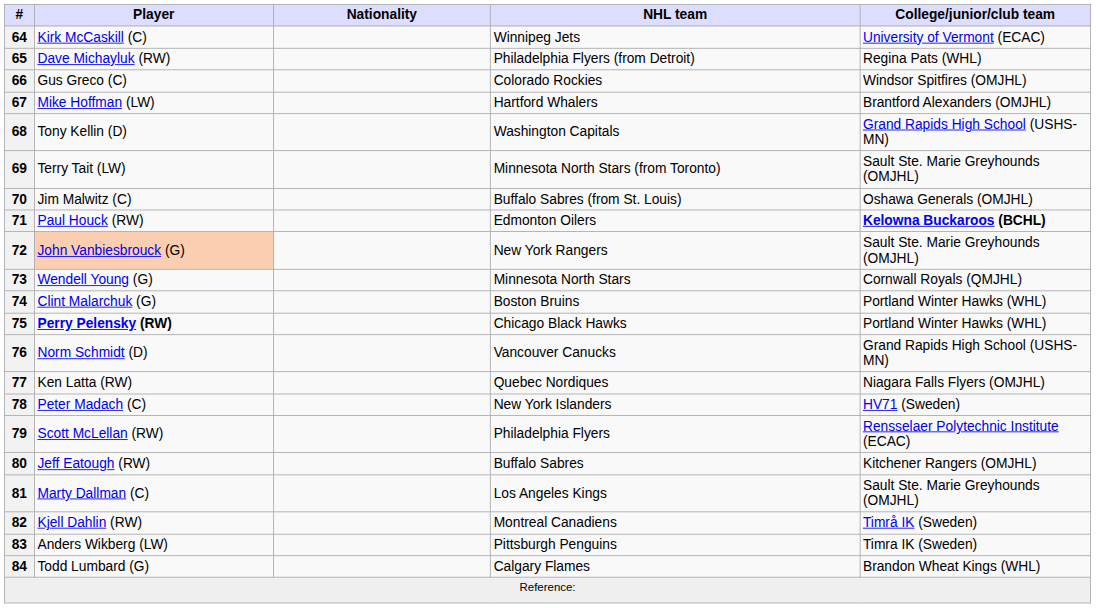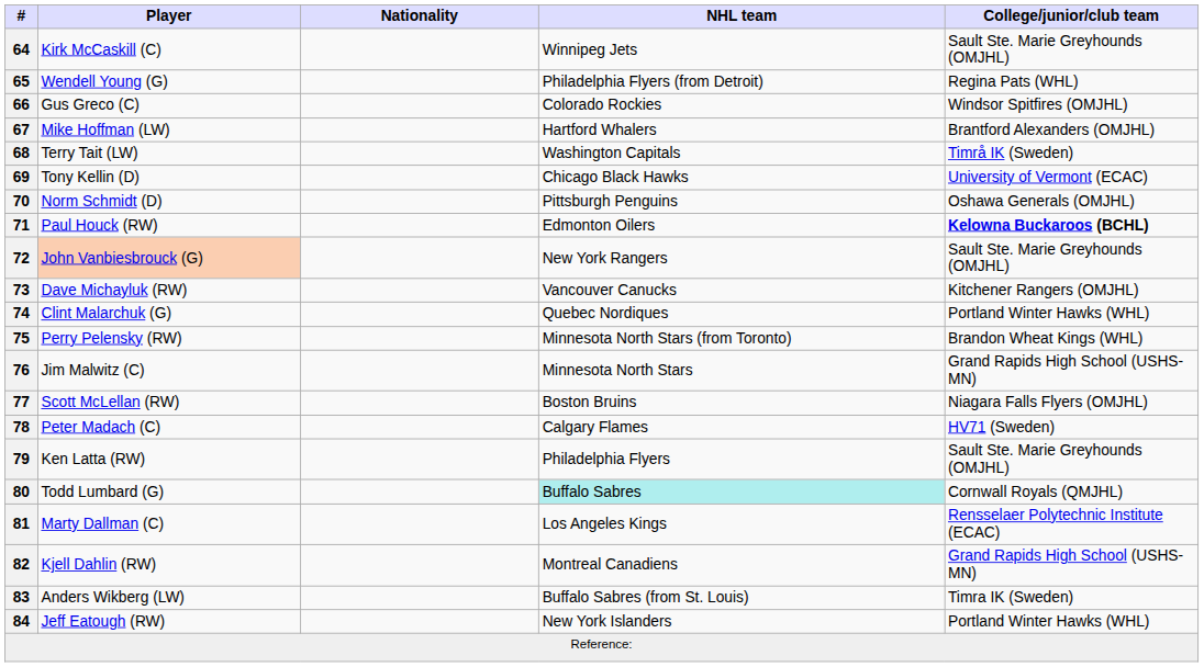64 | College/junior/club team: University of Vermont (ECAC) -> Sault Ste. Marie Greyhounds (OMJHL)
65 | Player: Dave Michayluk (RW) -> Wendell Young (G)
68 | Player: Tony Kellin (D) -> Terry Tait (LW)
68 | College/junior/club team: Grand Rapids High School (USHS-MN) -> Timrå IK (Sweden)
69 | Player: Terry Tait (LW) -> Tony Kellin (D)
69 | NHL team: Minnesota North Stars (from Toronto) -> Chicago Black Hawks
69 | College/junior/club team: Sault Ste. Marie Greyhounds (OMJHL) -> University of Vermont (ECAC)
70 | Player: Jim Malwitz (C) -> Norm Schmidt (D)
70 | NHL team: Buffalo Sabres (from St. Louis) -> Pittsburgh Penguins
73 | Player: Wendell Young (G) -> Dave Michayluk (RW)
73 | NHL team: Minnesota North Stars -> Vancouver Canucks
73 | College/junior/club team: Cornwall Royals (QMJHL) -> Kitchener Rangers (OMJHL)
74 | NHL team: Boston Bruins -> Quebec Nordiques
75 | Player: bold -> normal
75 | NHL team: Chicago Black Hawks -> Minnesota North Stars (from Toronto)
75 | College/junior/club team: Portland Winter Hawks (WHL) -> Brandon Wheat Kings (WHL)
76 | Player: Norm Schmidt (D) -> Jim Malwitz (C)
76 | NHL team: Vancouver Canucks -> Minnesota North Stars
77 | Player: Ken Latta (RW) -> Scott McLellan (RW)
77 | NHL team: Quebec Nordiques -> Boston Bruins
78 | NHL team: New York Islanders -> Calgary Flames
79 | Player: Scott McLellan (RW) -> Ken Latta (RW)
79 | College/junior/club team: Rensselaer Polytechnic Institute (ECAC) -> Sault Ste. Marie Greyhounds (OMJHL)
80 | Player: Jeff Eatough (RW) -> Todd Lumbard (G)
80 | NHL team: no background -> paleturquoise background
80 | College/junior/club team: Kitchener Rangers (OMJHL) -> Cornwall Royals (QMJHL)
81 | College/junior/club team: Sault Ste. Marie Greyhounds (OMJHL) -> Rensselaer Polytechnic Institute (ECAC)
82 | College/junior/club team: Timrå IK (Sweden) -> Grand Rapids High School (USHS-MN)
83 | NHL team: Pittsburgh Penguins -> Buffalo Sabres (from St. Louis)
84 | Player: Todd Lumbard (G) -> Jeff Eatough (RW)
84 | NHL team: Calgary Flames -> New York Islanders
84 | College/junior/club team: Brandon Wheat Kings (WHL) -> Portland Winter Hawks (WHL)
